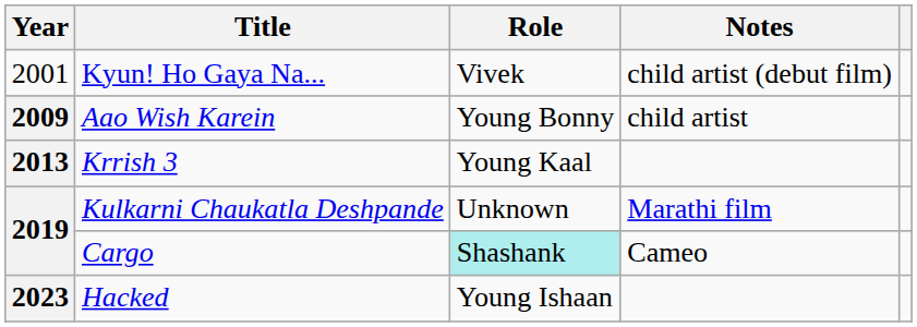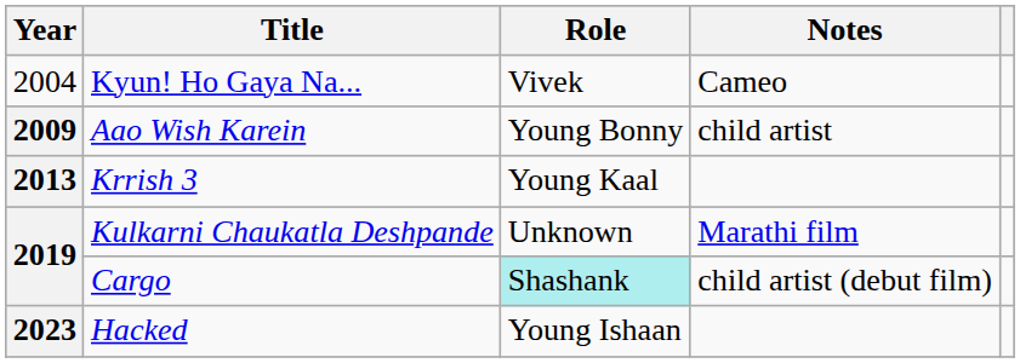Kyun! Ho Gaya Na... | Year: 2001 -> 2004
Kyun! Ho Gaya Na... | Notes: child artist (debut film) -> Cameo
Cargo | Notes: Cameo -> child artist (debut film)
